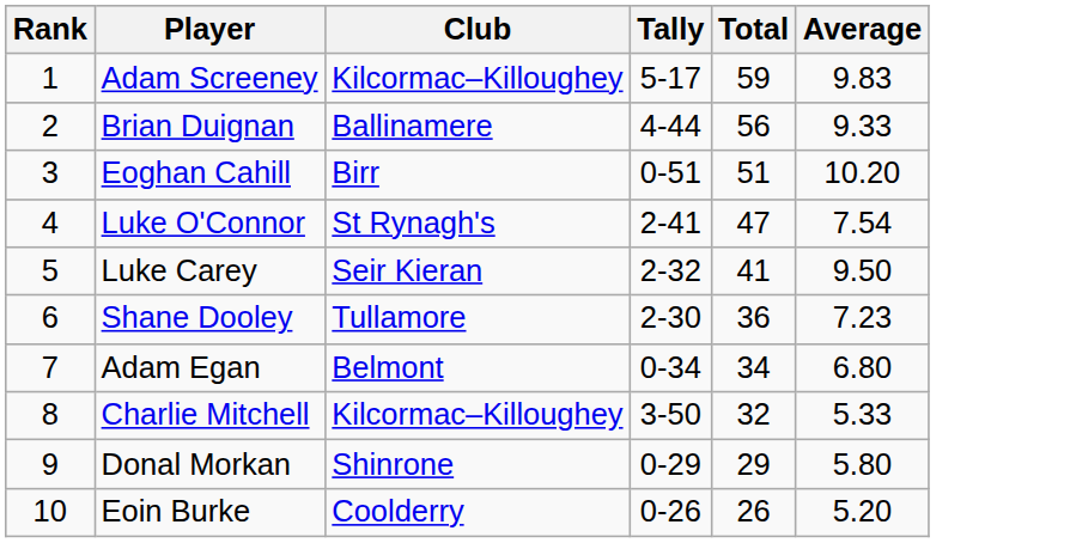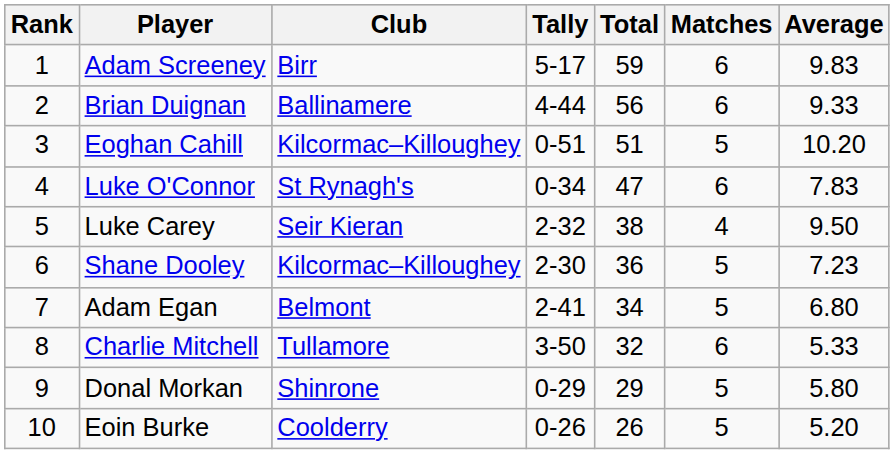+ column: Matches | 6 | 6 | 5 | 6 | 4 | 5 | 5 | 6 | 5 | 5
Adam Screeney | Club: Kilcormac–Killoughey -> Birr
Eoghan Cahill | Club: Birr -> Kilcormac–Killoughey
Luke O'Connor | Tally: 2-41 -> 0-34
Luke O'Connor | Average: 7.54 -> 7.83
Luke Carey | Total: 41 -> 38
Shane Dooley | Club: Tullamore -> Kilcormac–Killoughey
Adam Egan | Tally: 0-34 -> 2-41
Charlie Mitchell | Club: Kilcormac–Killoughey -> Tullamore
